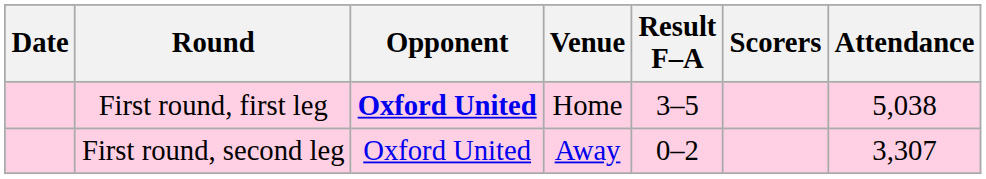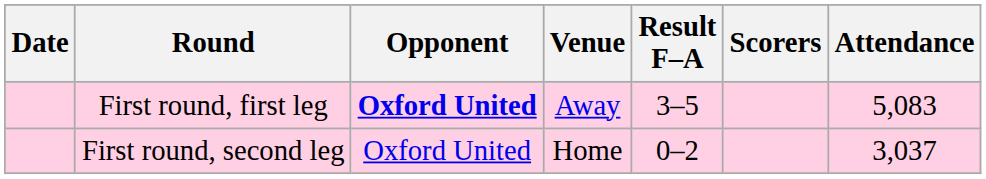First round, first leg | Venue: Home -> Away
First round, first leg | Attendance: 5,038 -> 5,083
First round, second leg | Venue: Away -> Home
First round, second leg | Attendance: 3,307 -> 3,037
